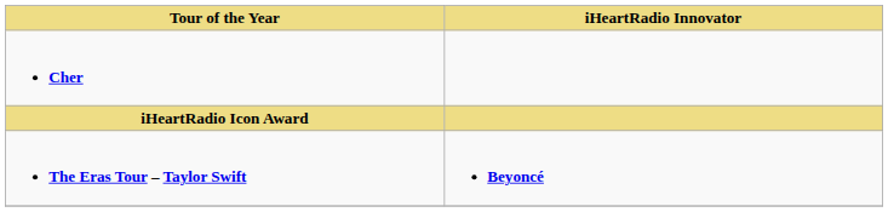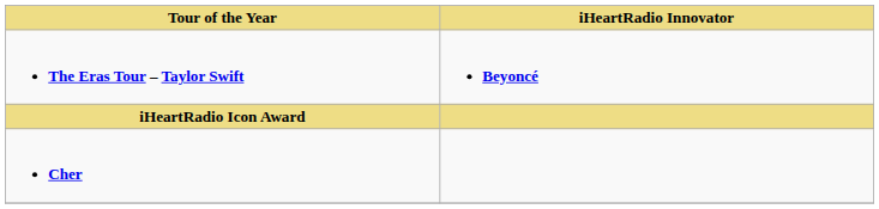rows swapped: The Eras Tour – Taylor Swift <-> Cher
